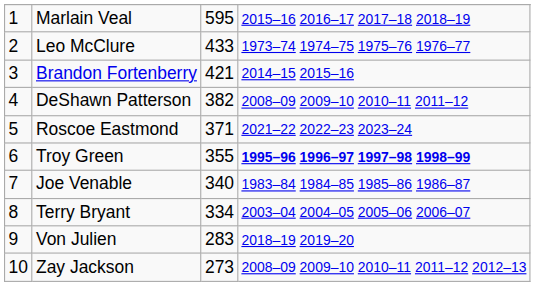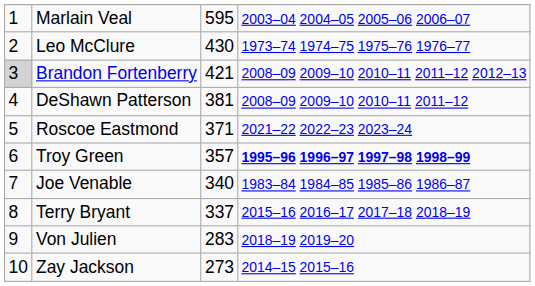Marlain Veal | column 4: 2015–16 2016–17 2017–18 2018–19 -> 2003–04 2004–05 2005–06 2006–07
Leo McClure | column 3: 433 -> 430
Brandon Fortenberry | column 1: no background -> lightgrey background
Brandon Fortenberry | column 4: 2014–15 2015–16 -> 2008–09 2009–10 2010–11 2011–12 2012–13
DeShawn Patterson | column 3: 382 -> 381
Troy Green | column 3: 355 -> 357
Terry Bryant | column 3: 334 -> 337
Terry Bryant | column 4: 2003–04 2004–05 2005–06 2006–07 -> 2015–16 2016–17 2017–18 2018–19
Zay Jackson | column 4: 2008–09 2009–10 2010–11 2011–12 2012–13 -> 2014–15 2015–16
